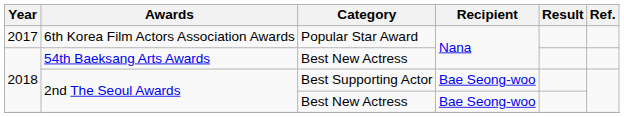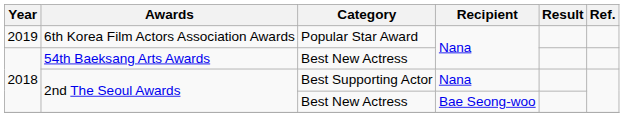6th Korea Film Actors Association Awards | Year: 2017 -> 2019
2nd The Seoul Awards / Best Supporting Actor | Recipient: Bae Seong-woo -> Nana
